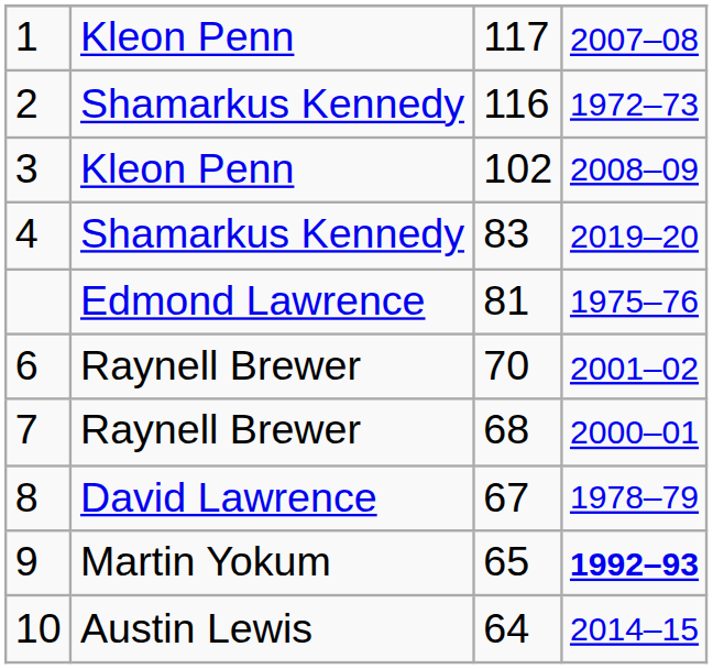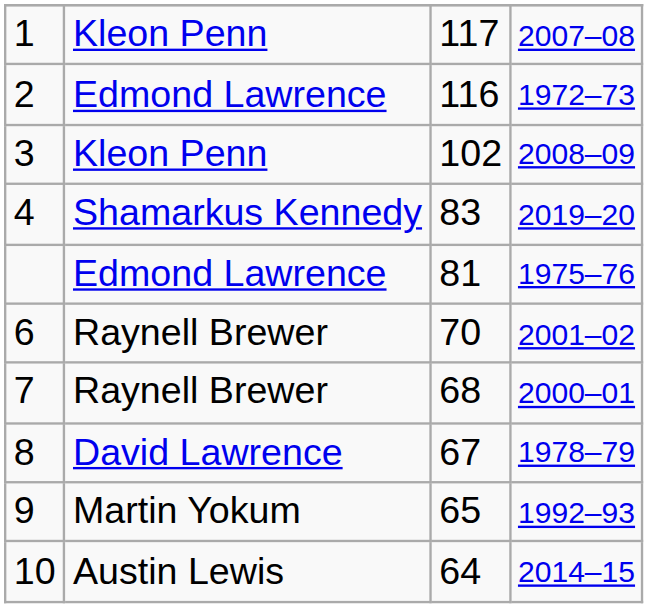2 | column 2: Shamarkus Kennedy -> Edmond Lawrence
9 | column 4: bold -> normal
